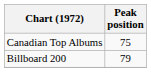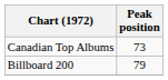Canadian Top Albums | Peak position: 75 -> 73
